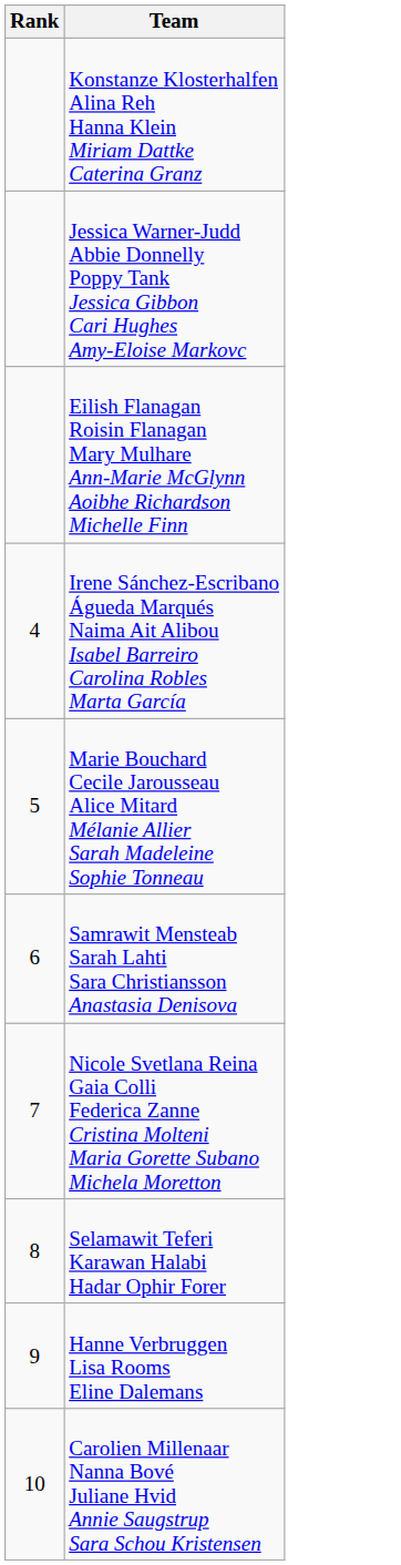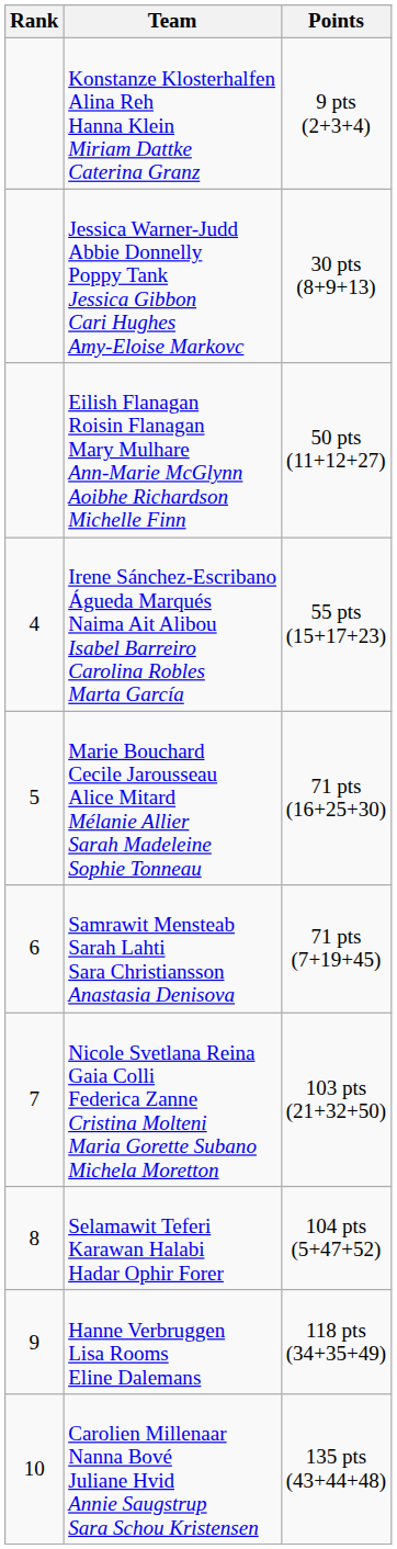+ column: Points | 9 pts (2+3+4) | 30 pts (8+9+13) | 50 pts (11+12+27) | 55 pts (15+17+23) | 71 pts (16+25+30) | 71 pts (7+19+45) | 103 pts (21+32+50) | 104 pts (5+47+52) | 118 pts (34+35+49) | 135 pts (43+44+48)
